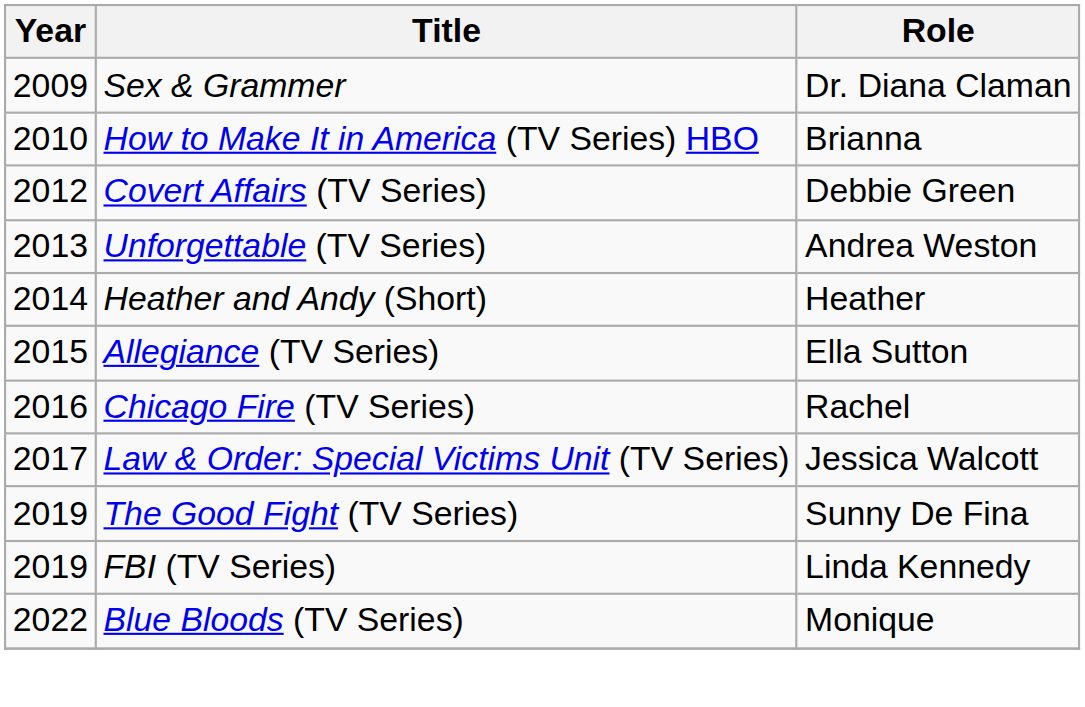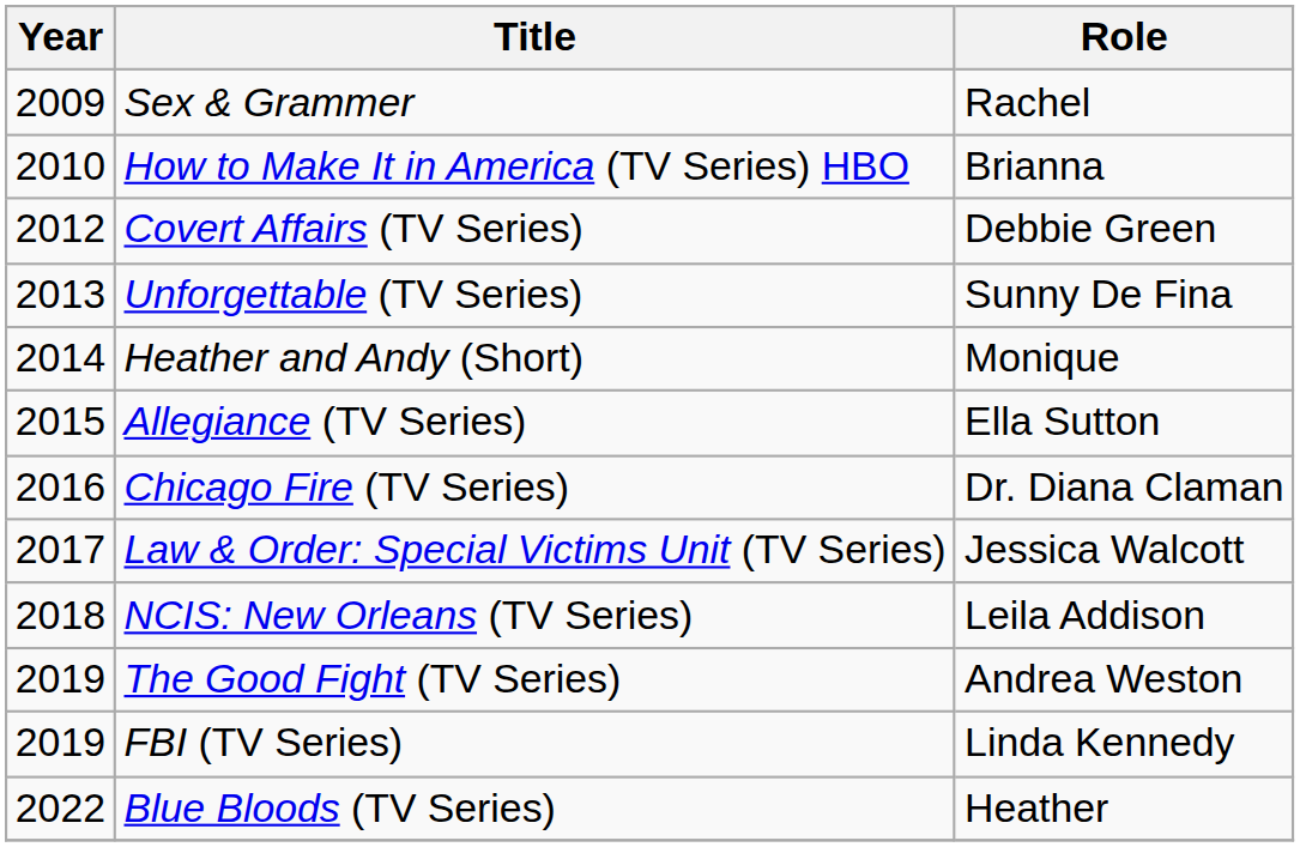Sex & Grammer | Role: Dr. Diana Claman -> Rachel
Unforgettable (TV Series) | Role: Andrea Weston -> Sunny De Fina
Heather and Andy (Short) | Role: Heather -> Monique
Chicago Fire (TV Series) | Role: Rachel -> Dr. Diana Claman
+ row: 2018 | NCIS: New Orleans (TV Series) | Leila Addison
The Good Fight (TV Series) | Role: Sunny De Fina -> Andrea Weston
Blue Bloods (TV Series) | Role: Monique -> Heather
